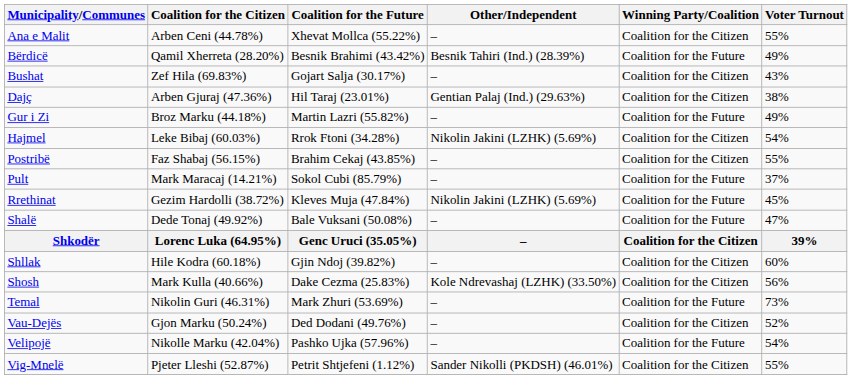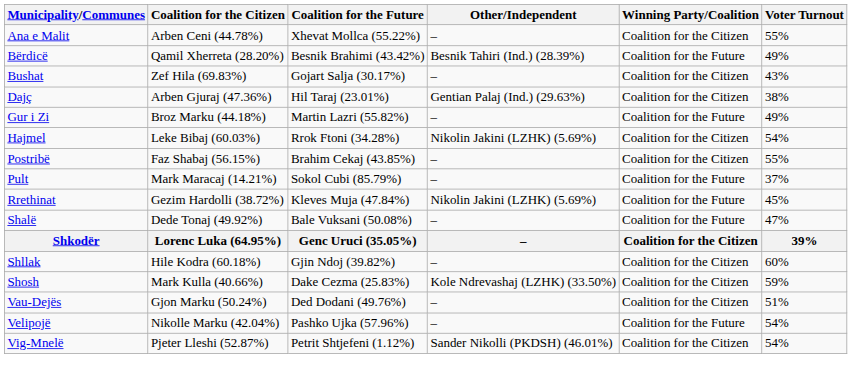Shosh | Voter Turnout: 56% -> 59%
- row: Temal | Nikolin Guri (46.31%) | Mark Zhuri (53.69%) | – | Coalition for the Future | 73%
Vau-Dejës | Voter Turnout: 52% -> 51%
Vig-Mnelë | Voter Turnout: 55% -> 54%
